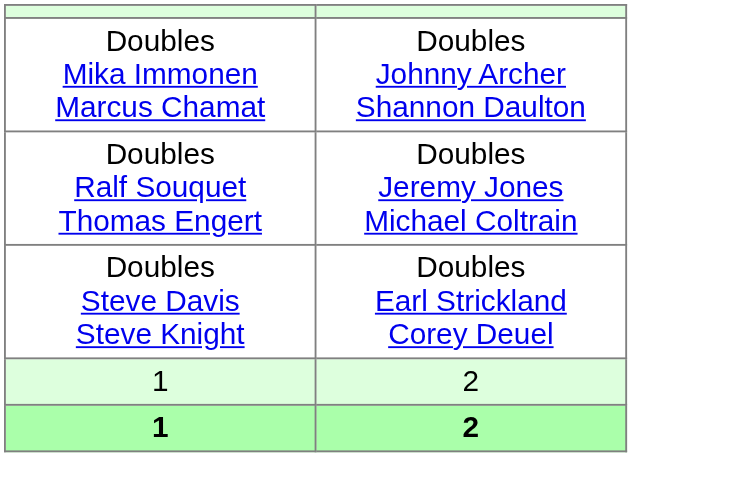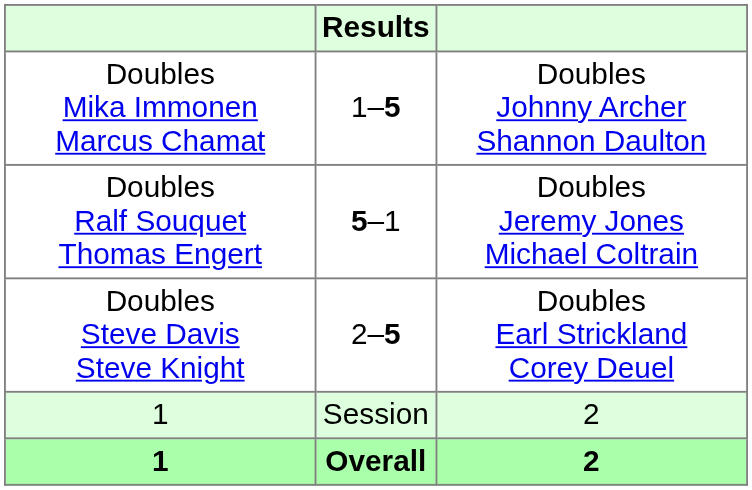+ column: Results | 1–5 | 5–1 | 2–5 | Session | Overall
